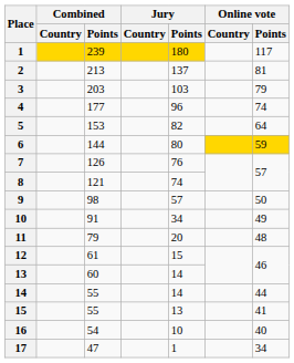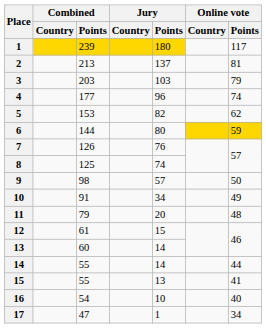5 | Online vote / Points: 64 -> 62
8 | Combined / Points: 121 -> 125
